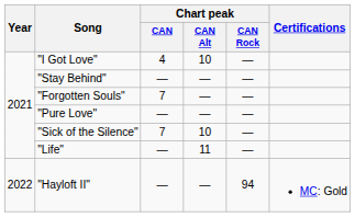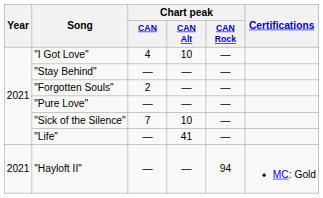"Forgotten Souls" | Chart peak / CAN: 7 -> 2
"Life" | Chart peak / CAN Alt: 11 -> 41
"Hayloft II" | Year: 2022 -> 2021
